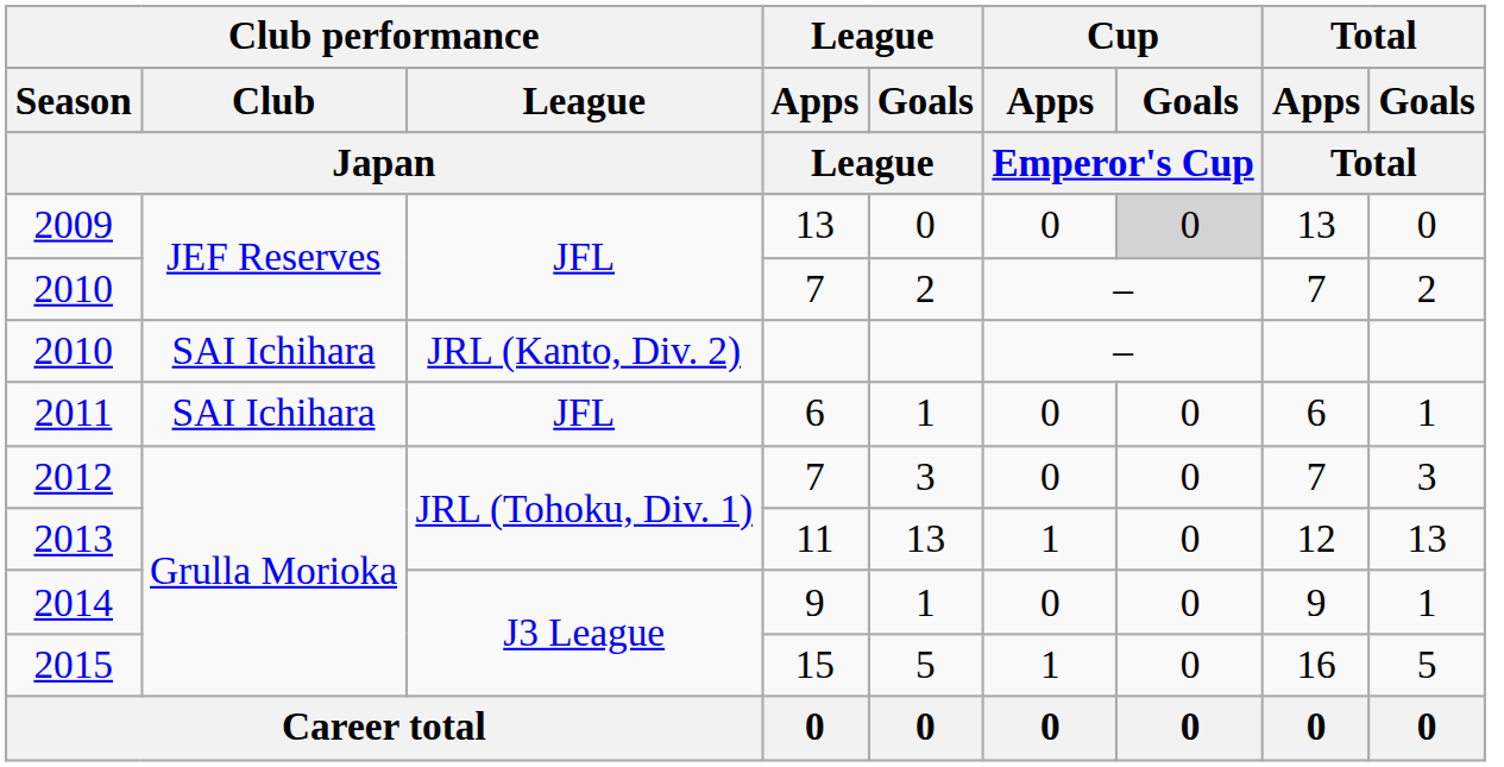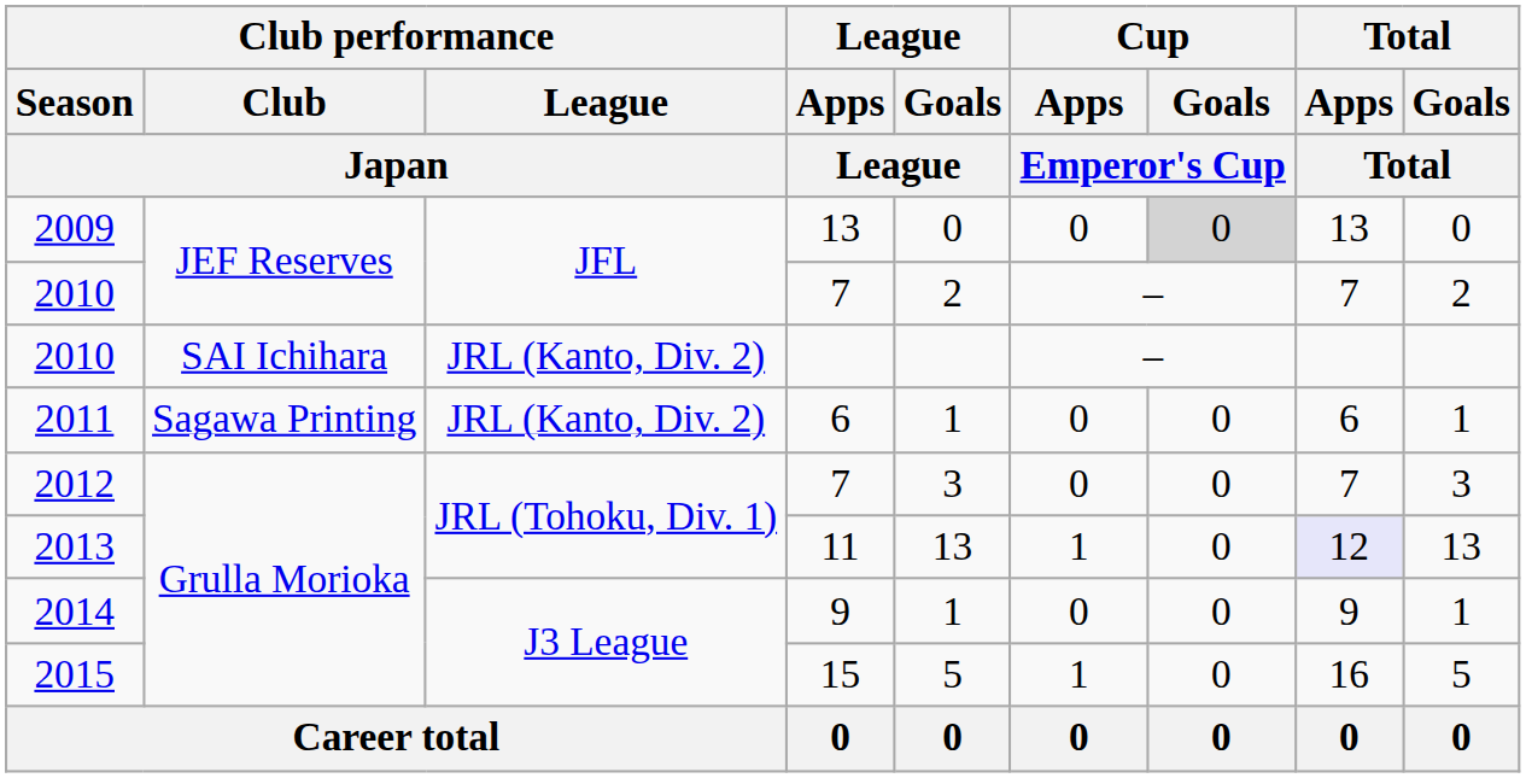2011 | Club performance / Club / Japan: SAI Ichihara -> Sagawa Printing
2011 | Club performance / League / Japan: JFL -> JRL (Kanto, Div. 2)
2013 | Total / Apps / Total: no background -> lavender background
